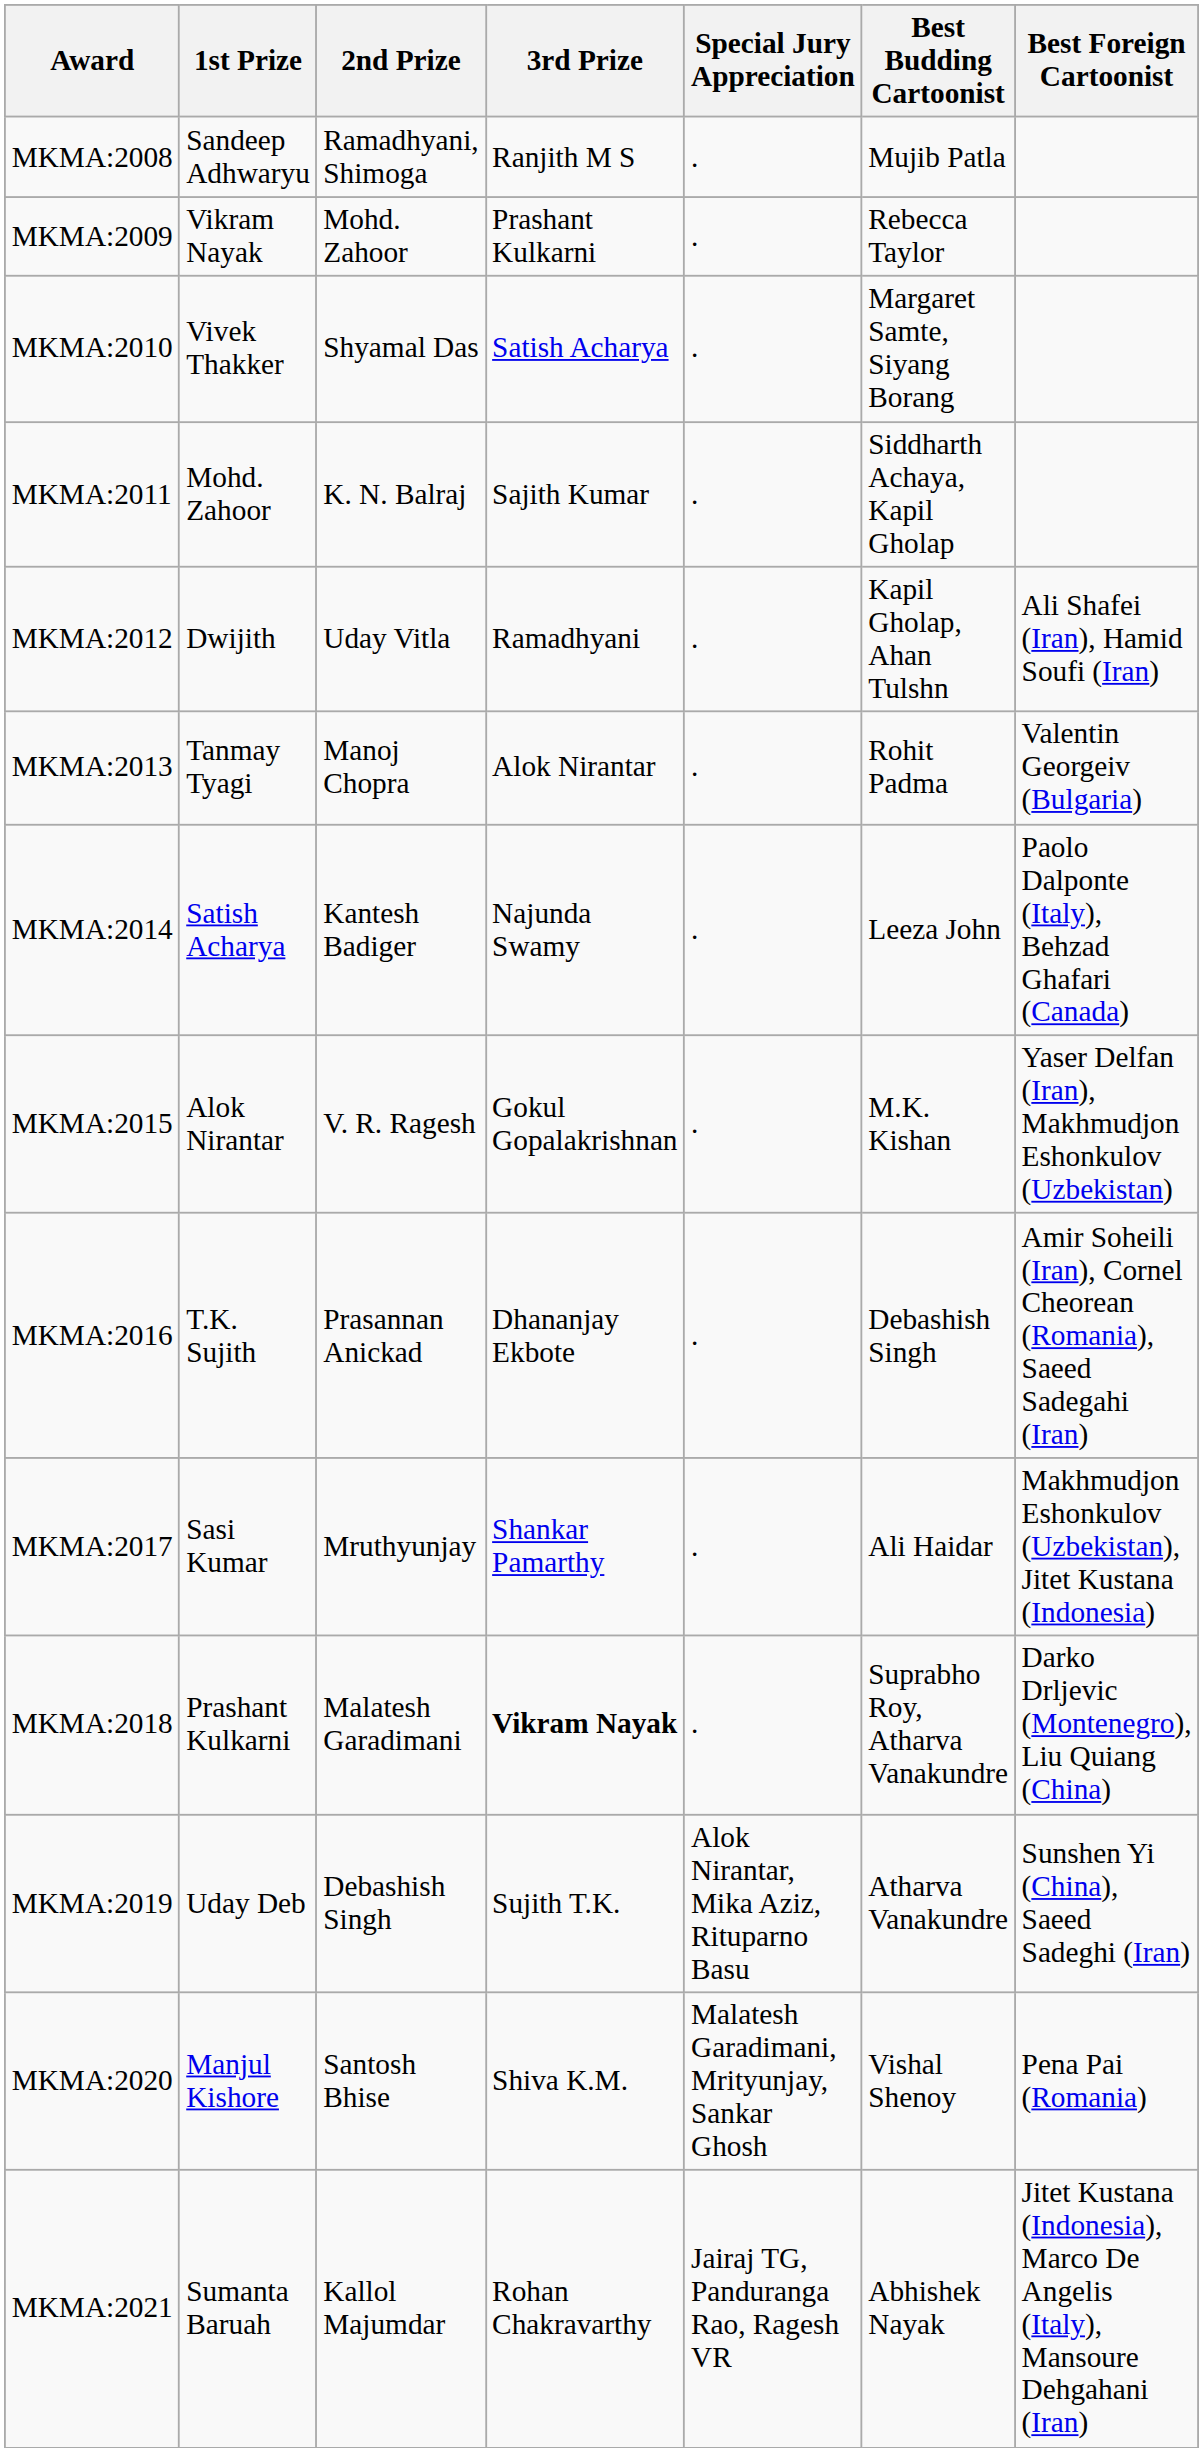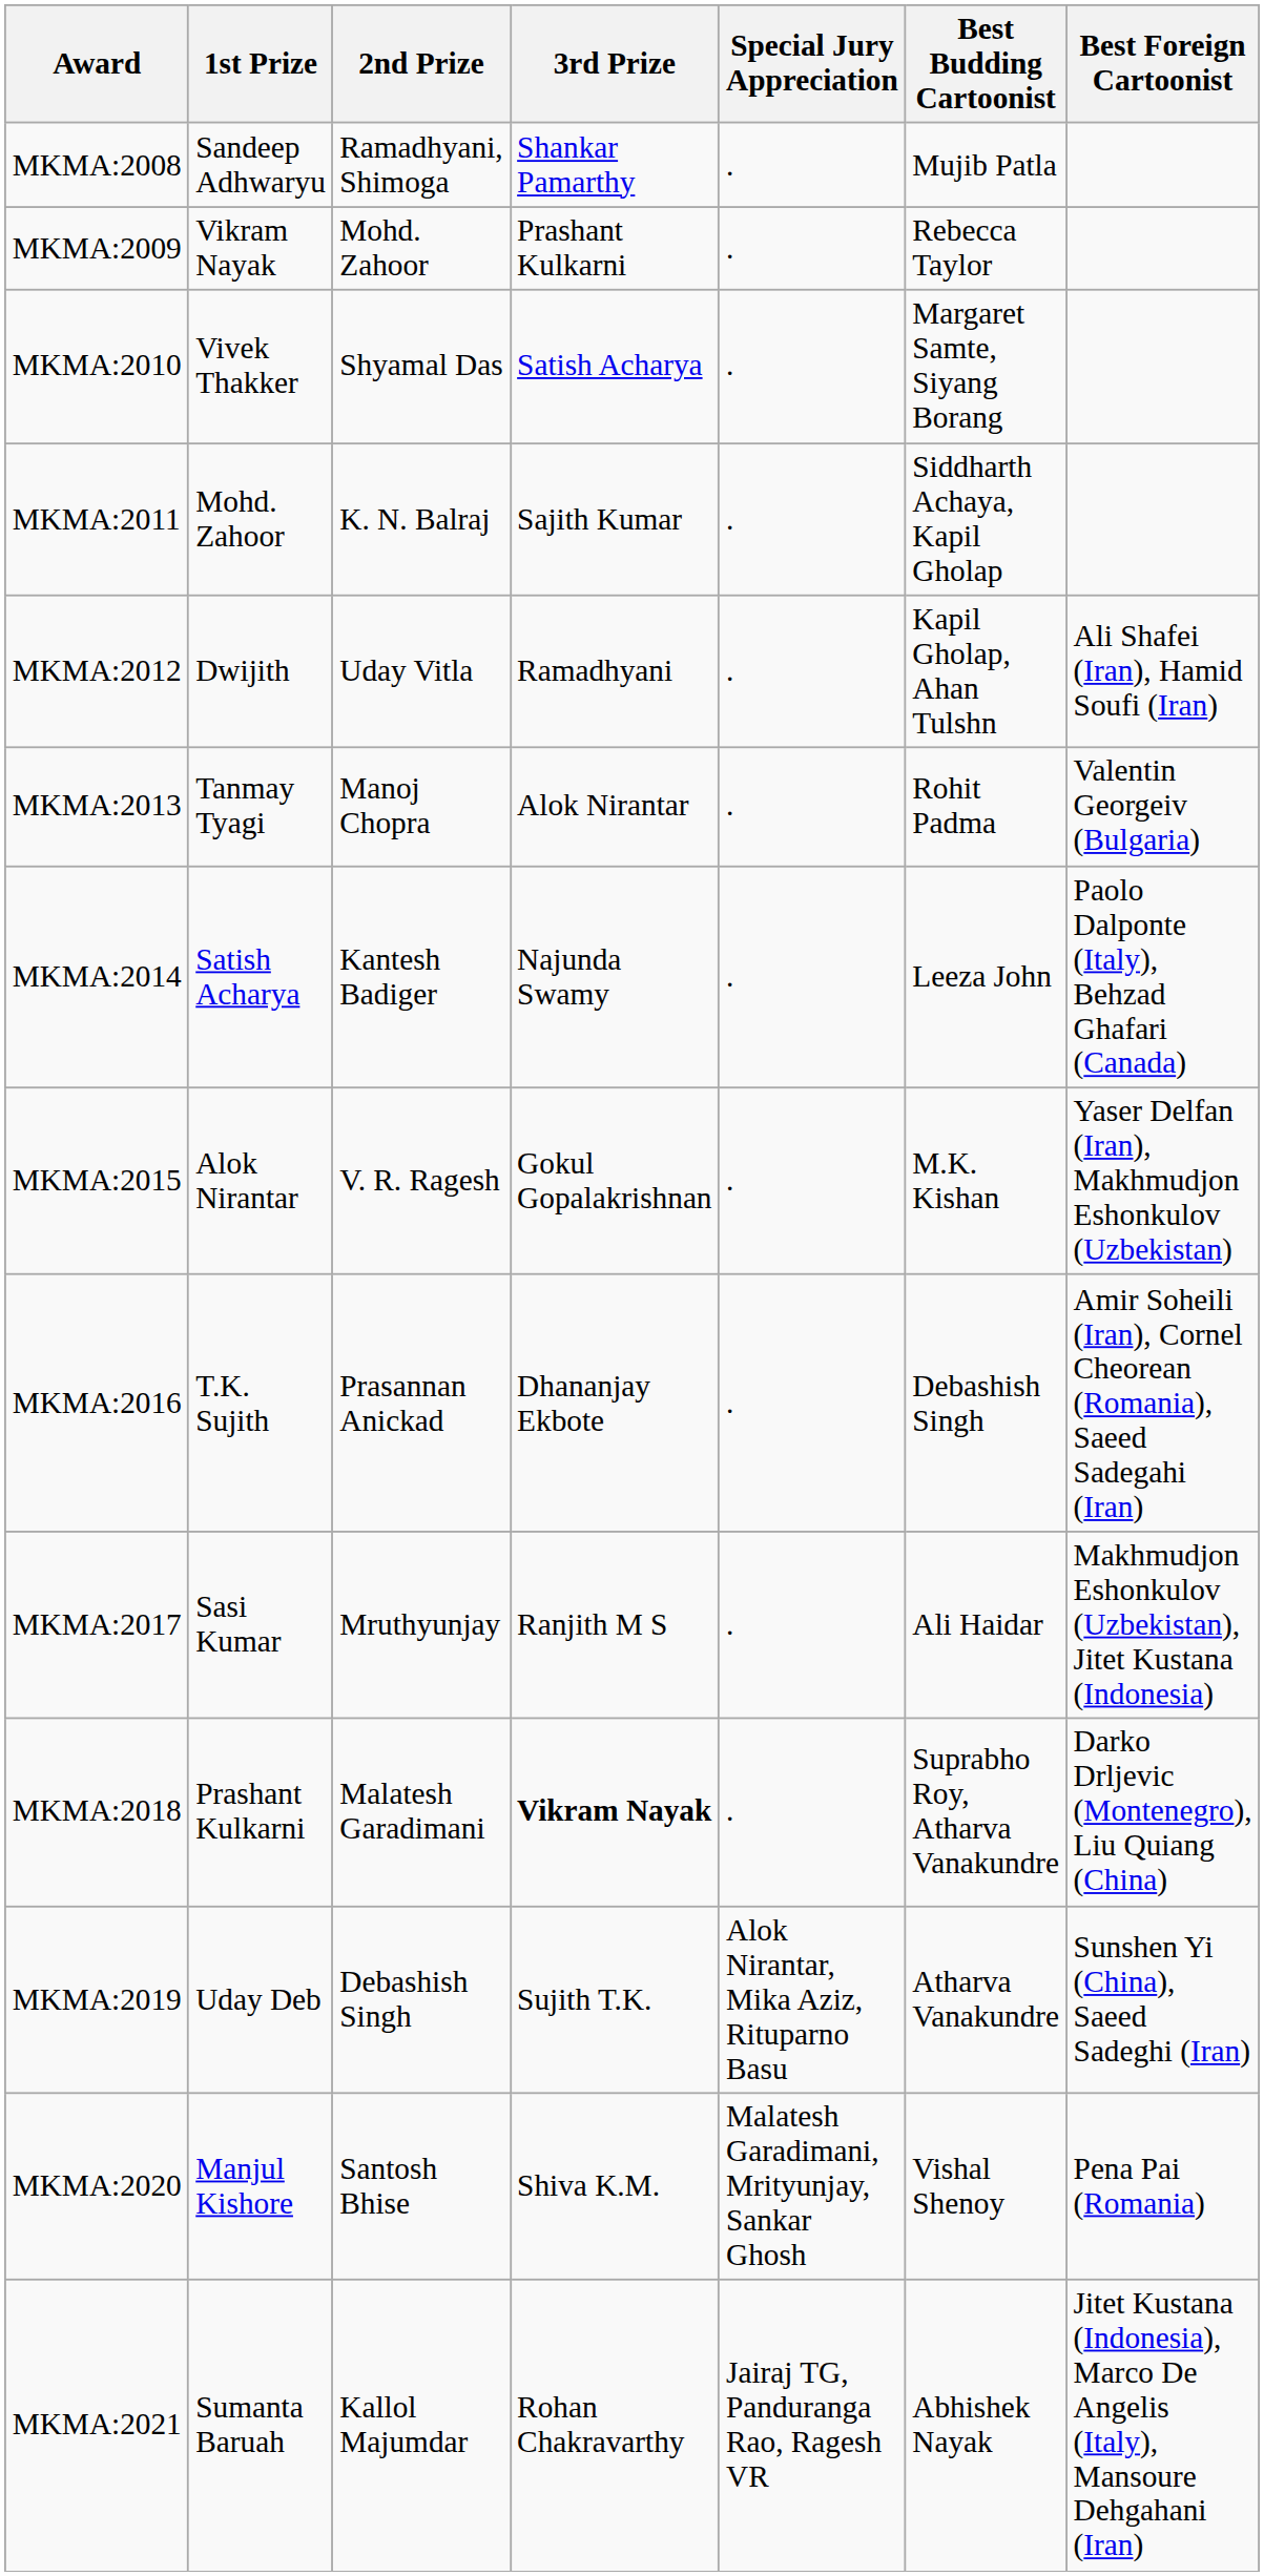MKMA:2008 | 3rd Prize: Ranjith M S -> Shankar Pamarthy
MKMA:2017 | 3rd Prize: Shankar Pamarthy -> Ranjith M S
